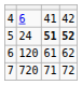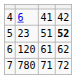5 | column 2: 24 -> 23
5 | column 3: bold -> normal
7 | column 2: 720 -> 780
